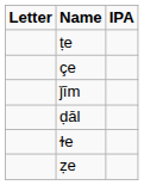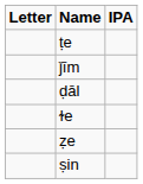- row: çe
+ row: ṣin
